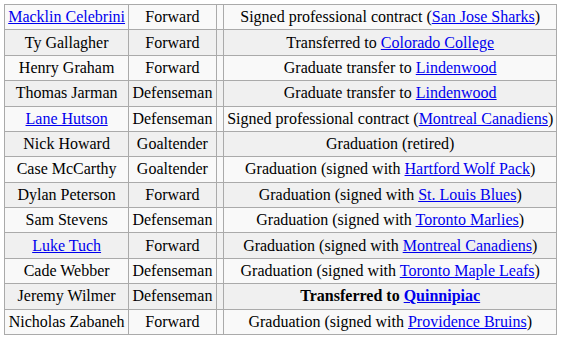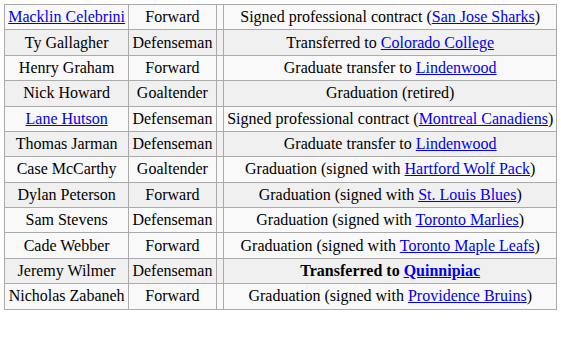Ty Gallagher | column 2: Forward -> Defenseman
rows swapped: Nick Howard <-> Thomas Jarman
- row: Luke Tuch | Forward | Graduation (signed with Montreal Canadiens)
Cade Webber | column 2: Defenseman -> Forward
